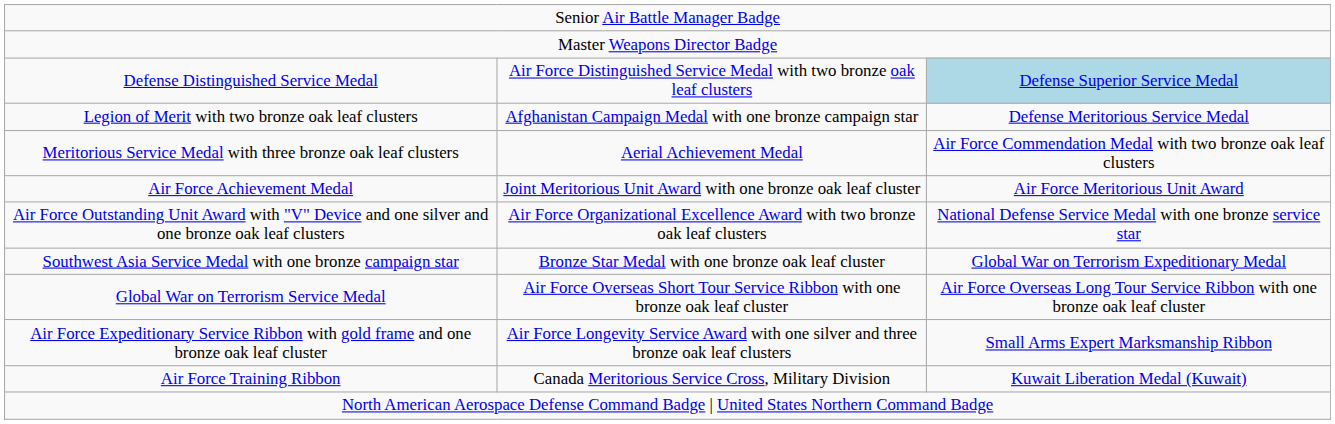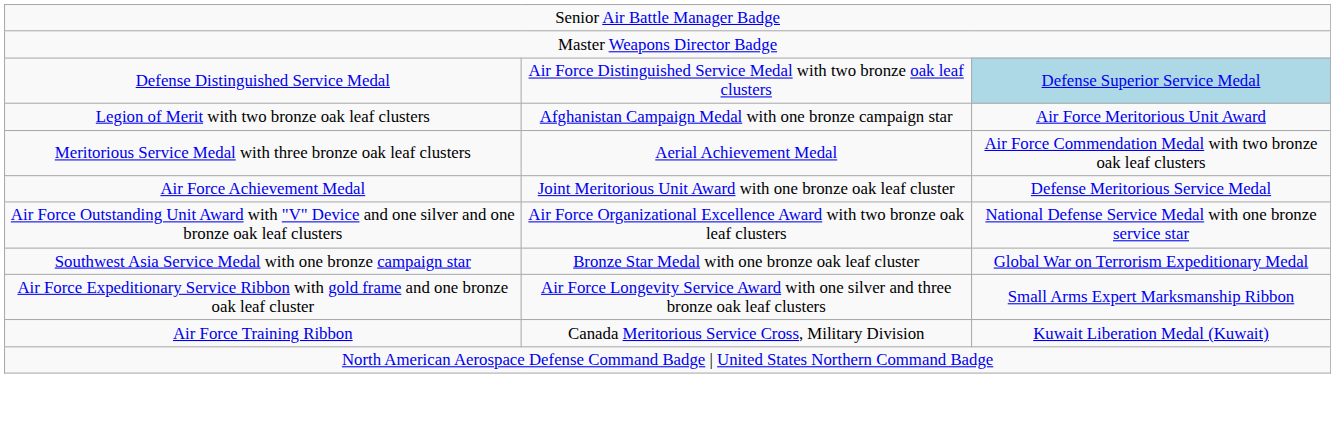Legion of Merit with two bronze oak leaf clusters | column 3: Defense Meritorious Service Medal -> Air Force Meritorious Unit Award
Air Force Achievement Medal | column 3: Air Force Meritorious Unit Award -> Defense Meritorious Service Medal
- row: Global War on Terrorism Service Medal | Air Force Overseas Short Tour Service Ribbon with one bronze oak leaf cluster | Air Force Overseas Long Tour Service Ribbon with one bronze oak leaf cluster
